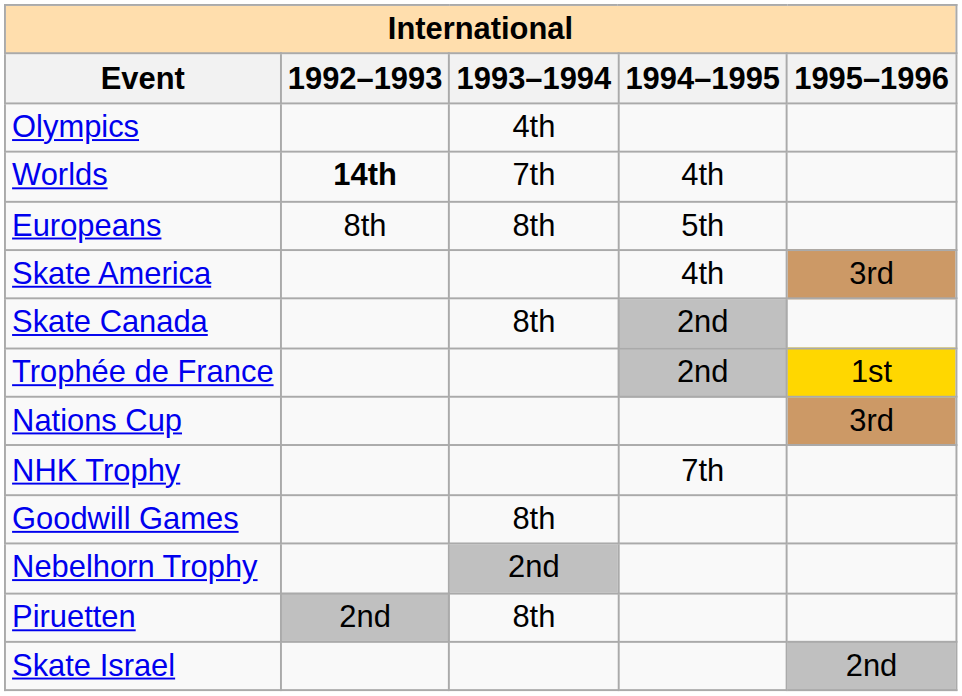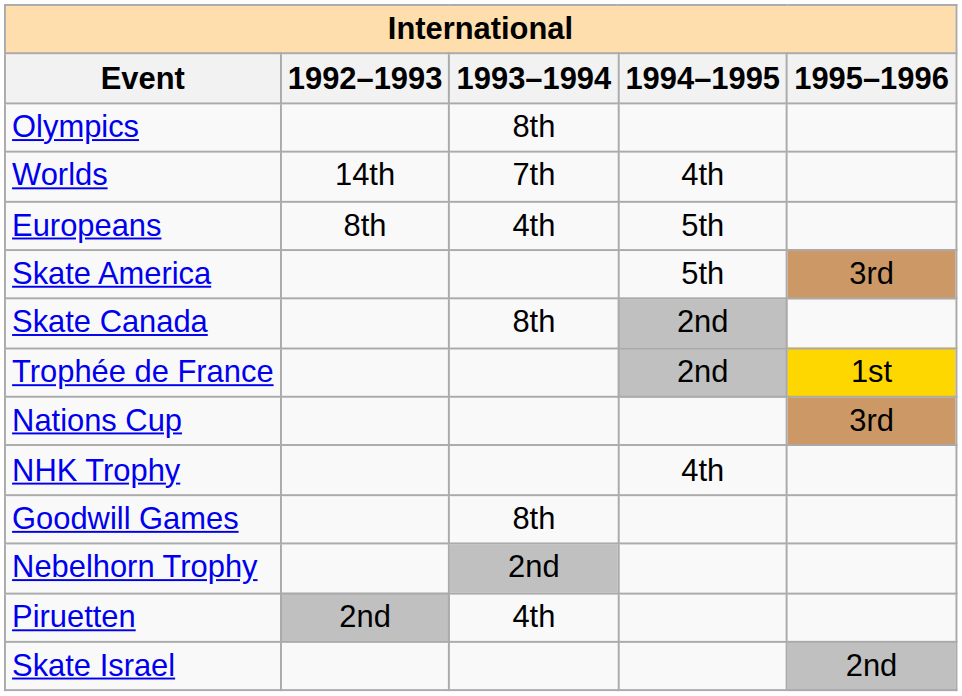Olympics | 1993–1994: 4th -> 8th
Worlds | 1992–1993: bold -> normal
Europeans | 1993–1994: 8th -> 4th
Skate America | 1994–1995: 4th -> 5th
NHK Trophy | 1994–1995: 7th -> 4th
Piruetten | 1993–1994: 8th -> 4th
